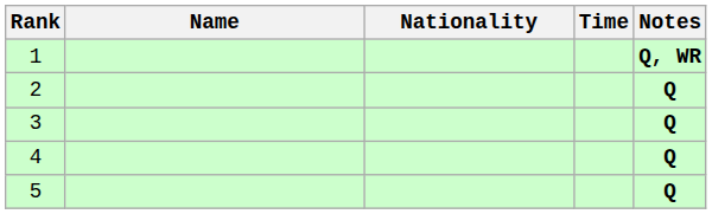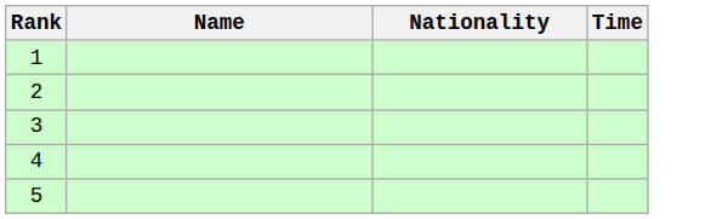- column: Notes | Q, WR | Q | Q | Q | Q
